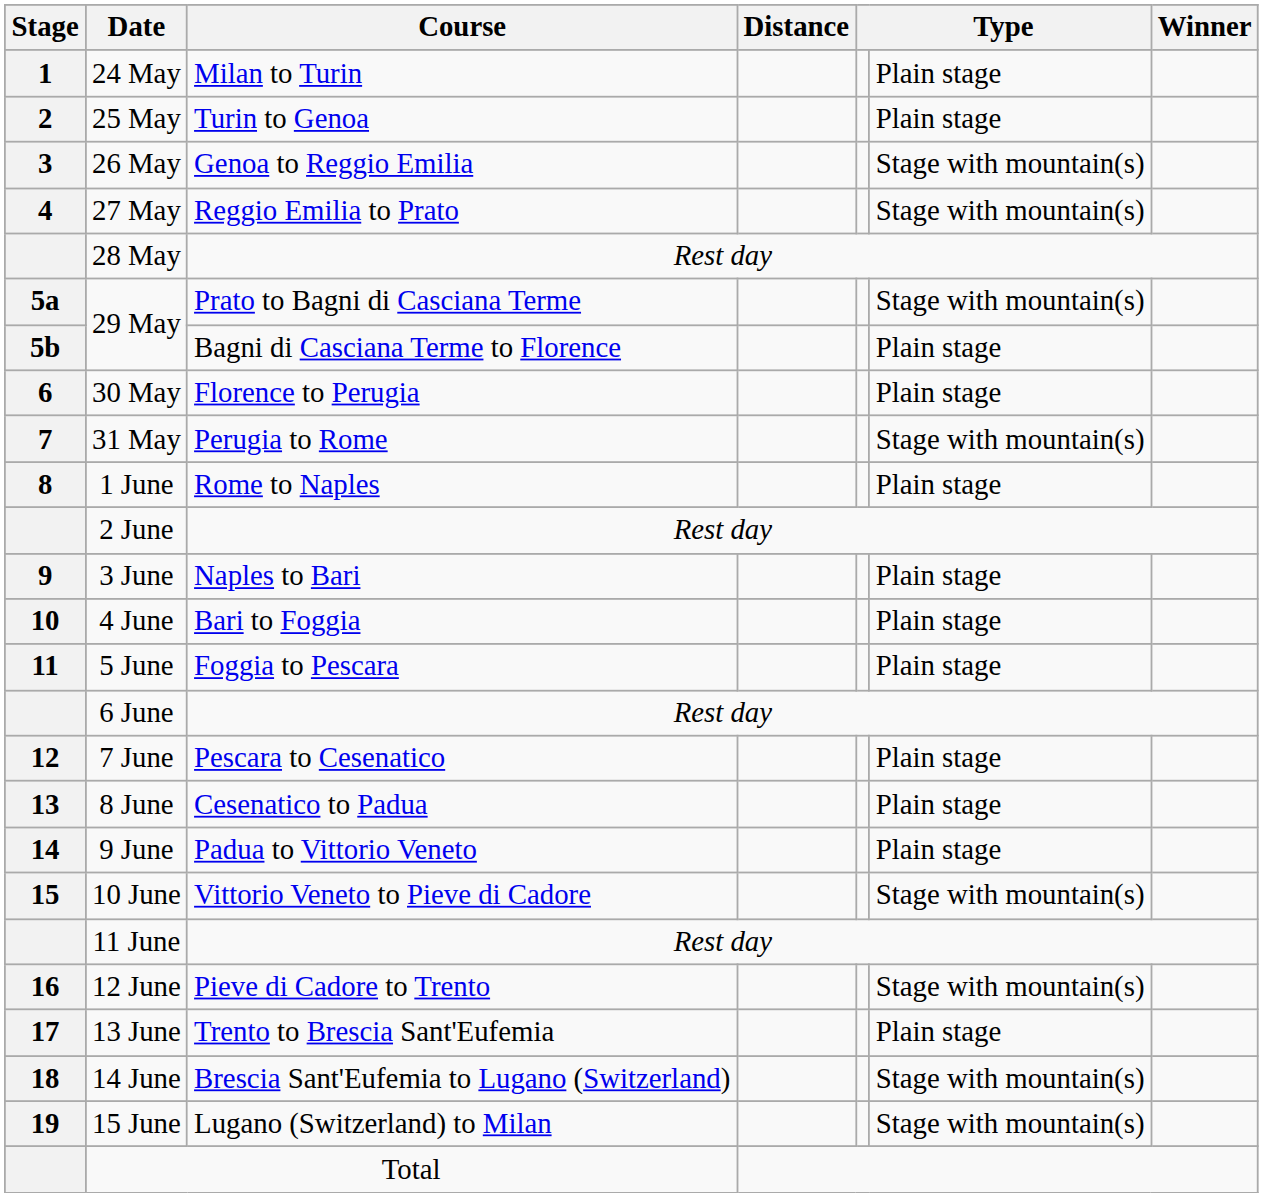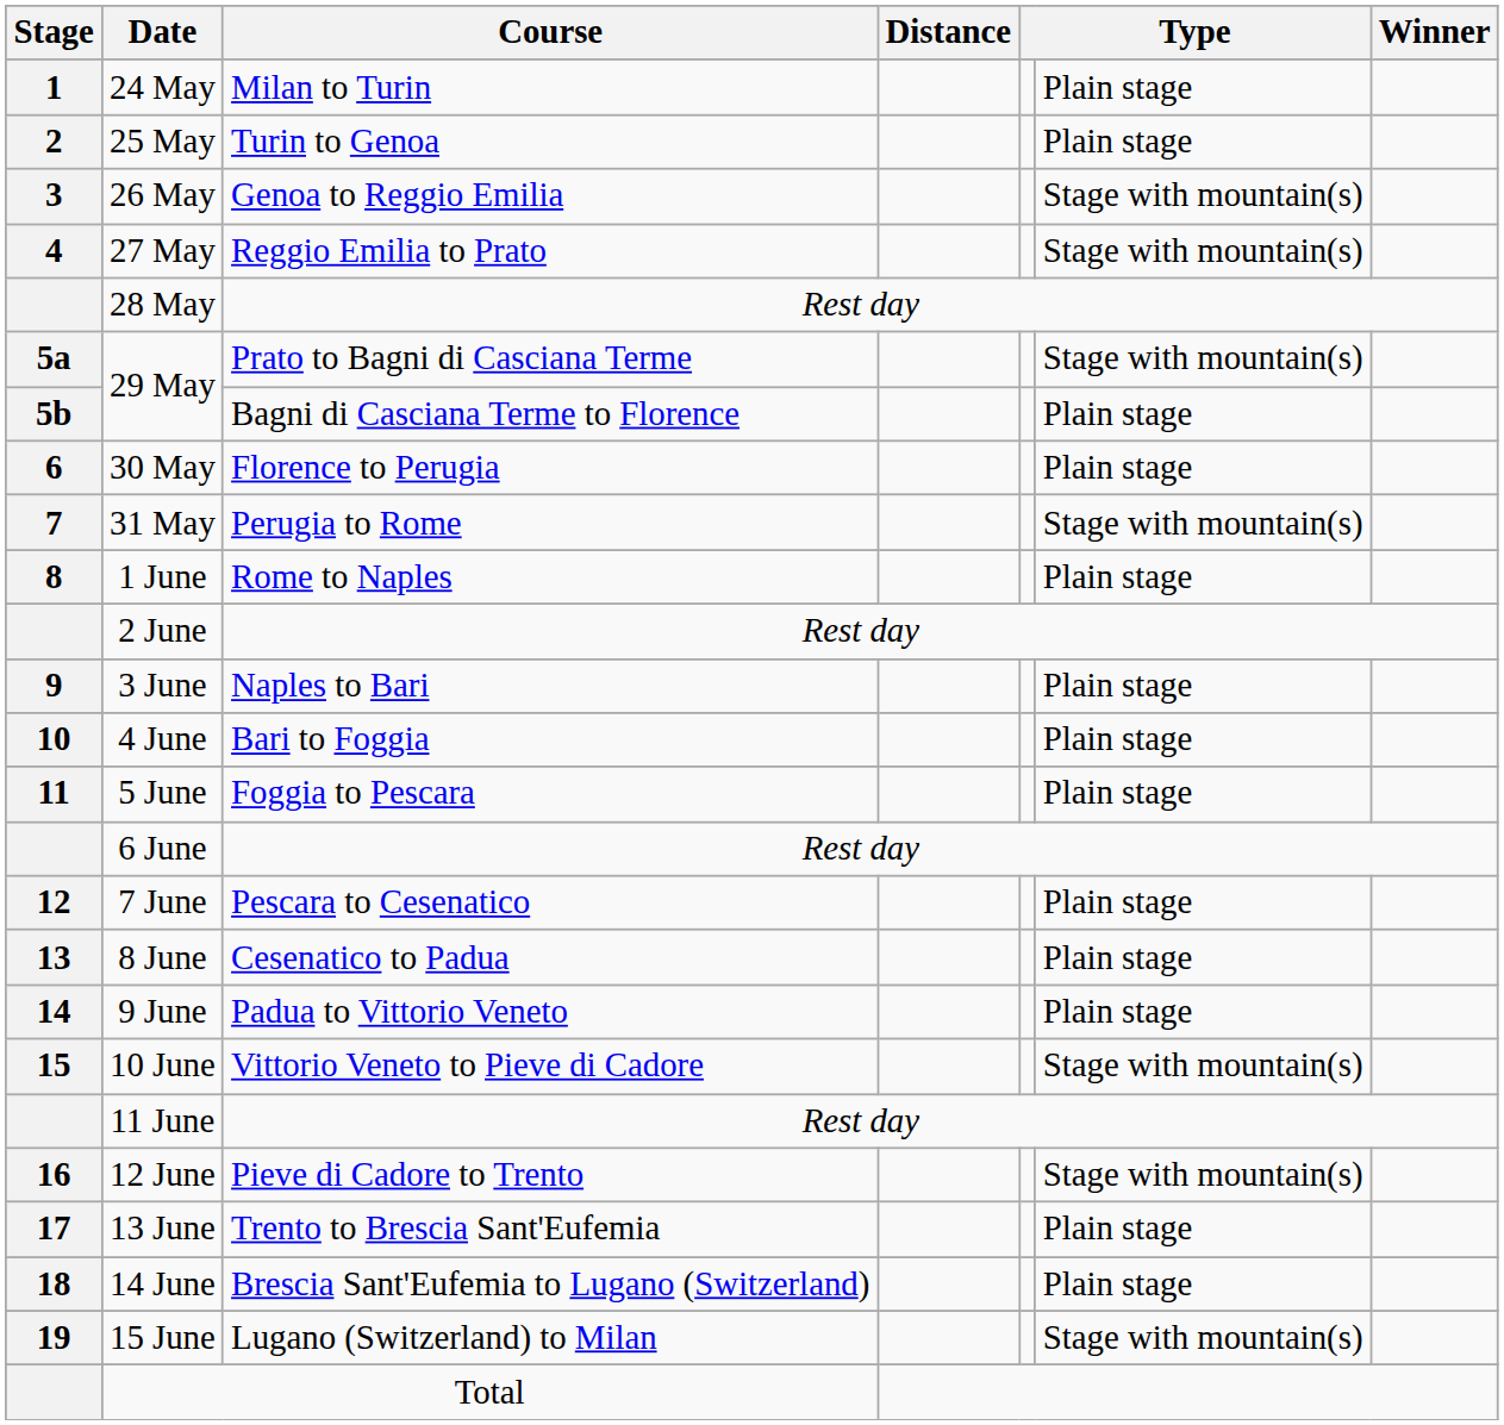14 June | column 6: Stage with mountain(s) -> Plain stage
